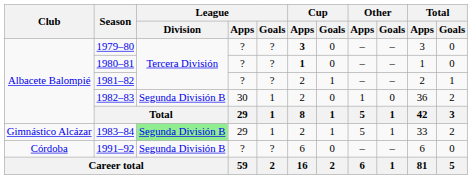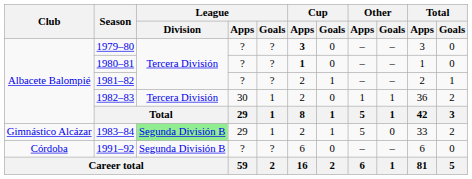1982–83 | League / Division: Segunda División B -> Tercera División
1982–83 | Other / Goals: 0 -> 1
1983–84 | Other / Goals: 1 -> 0
